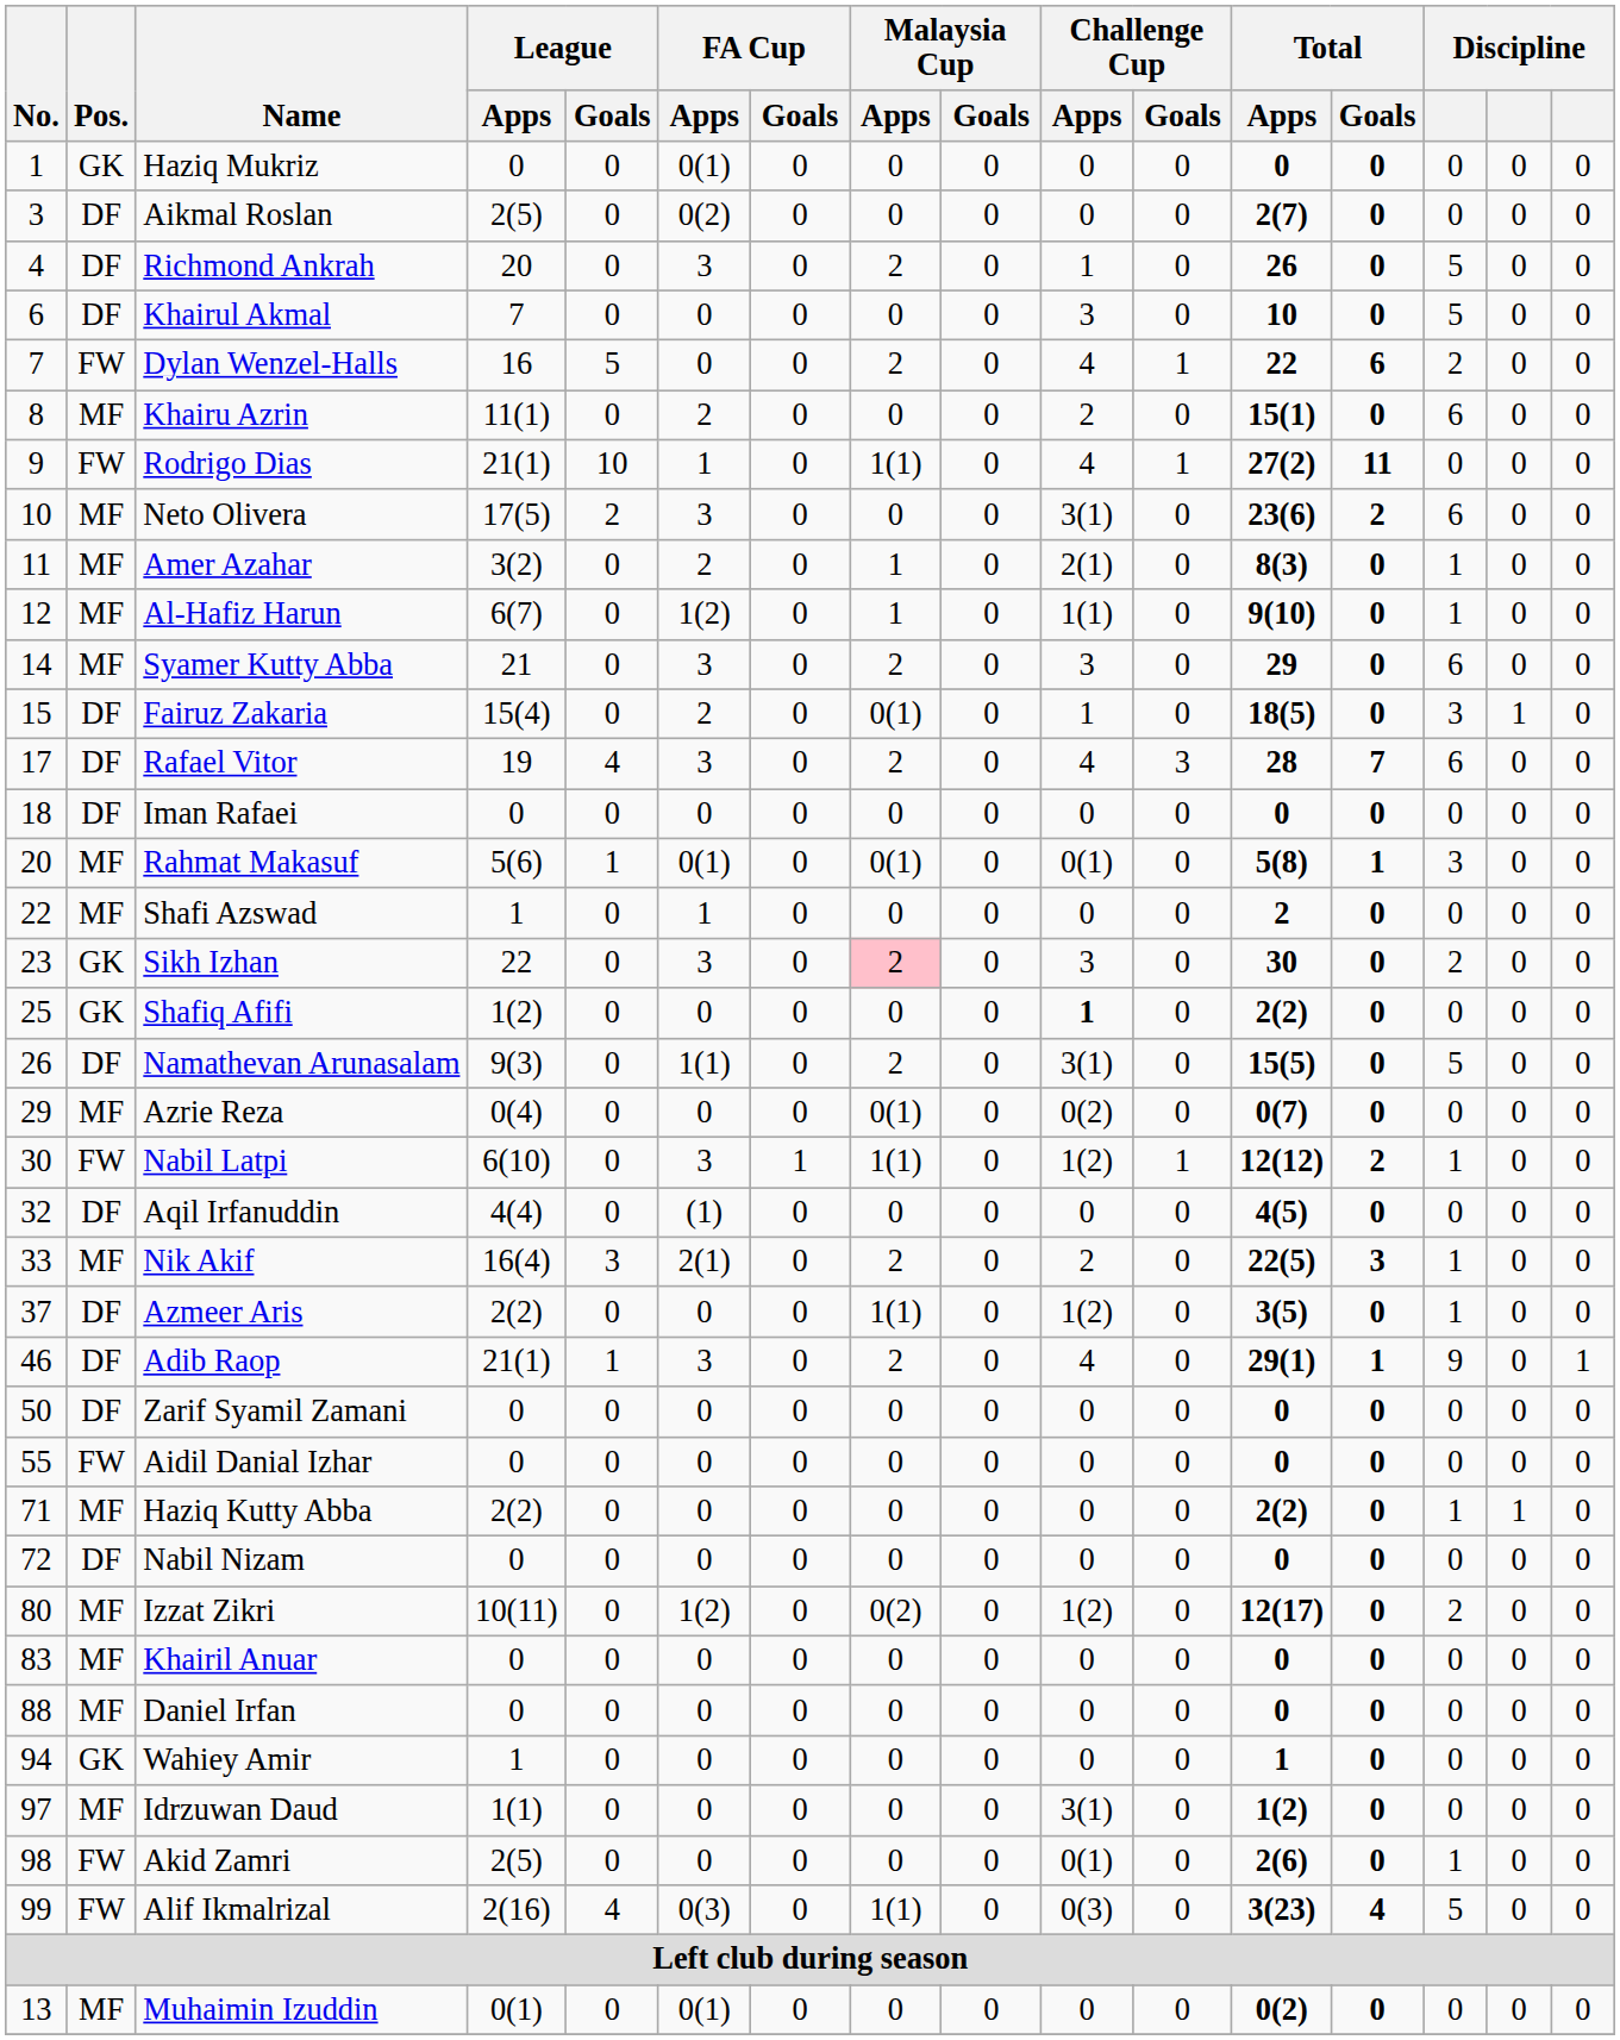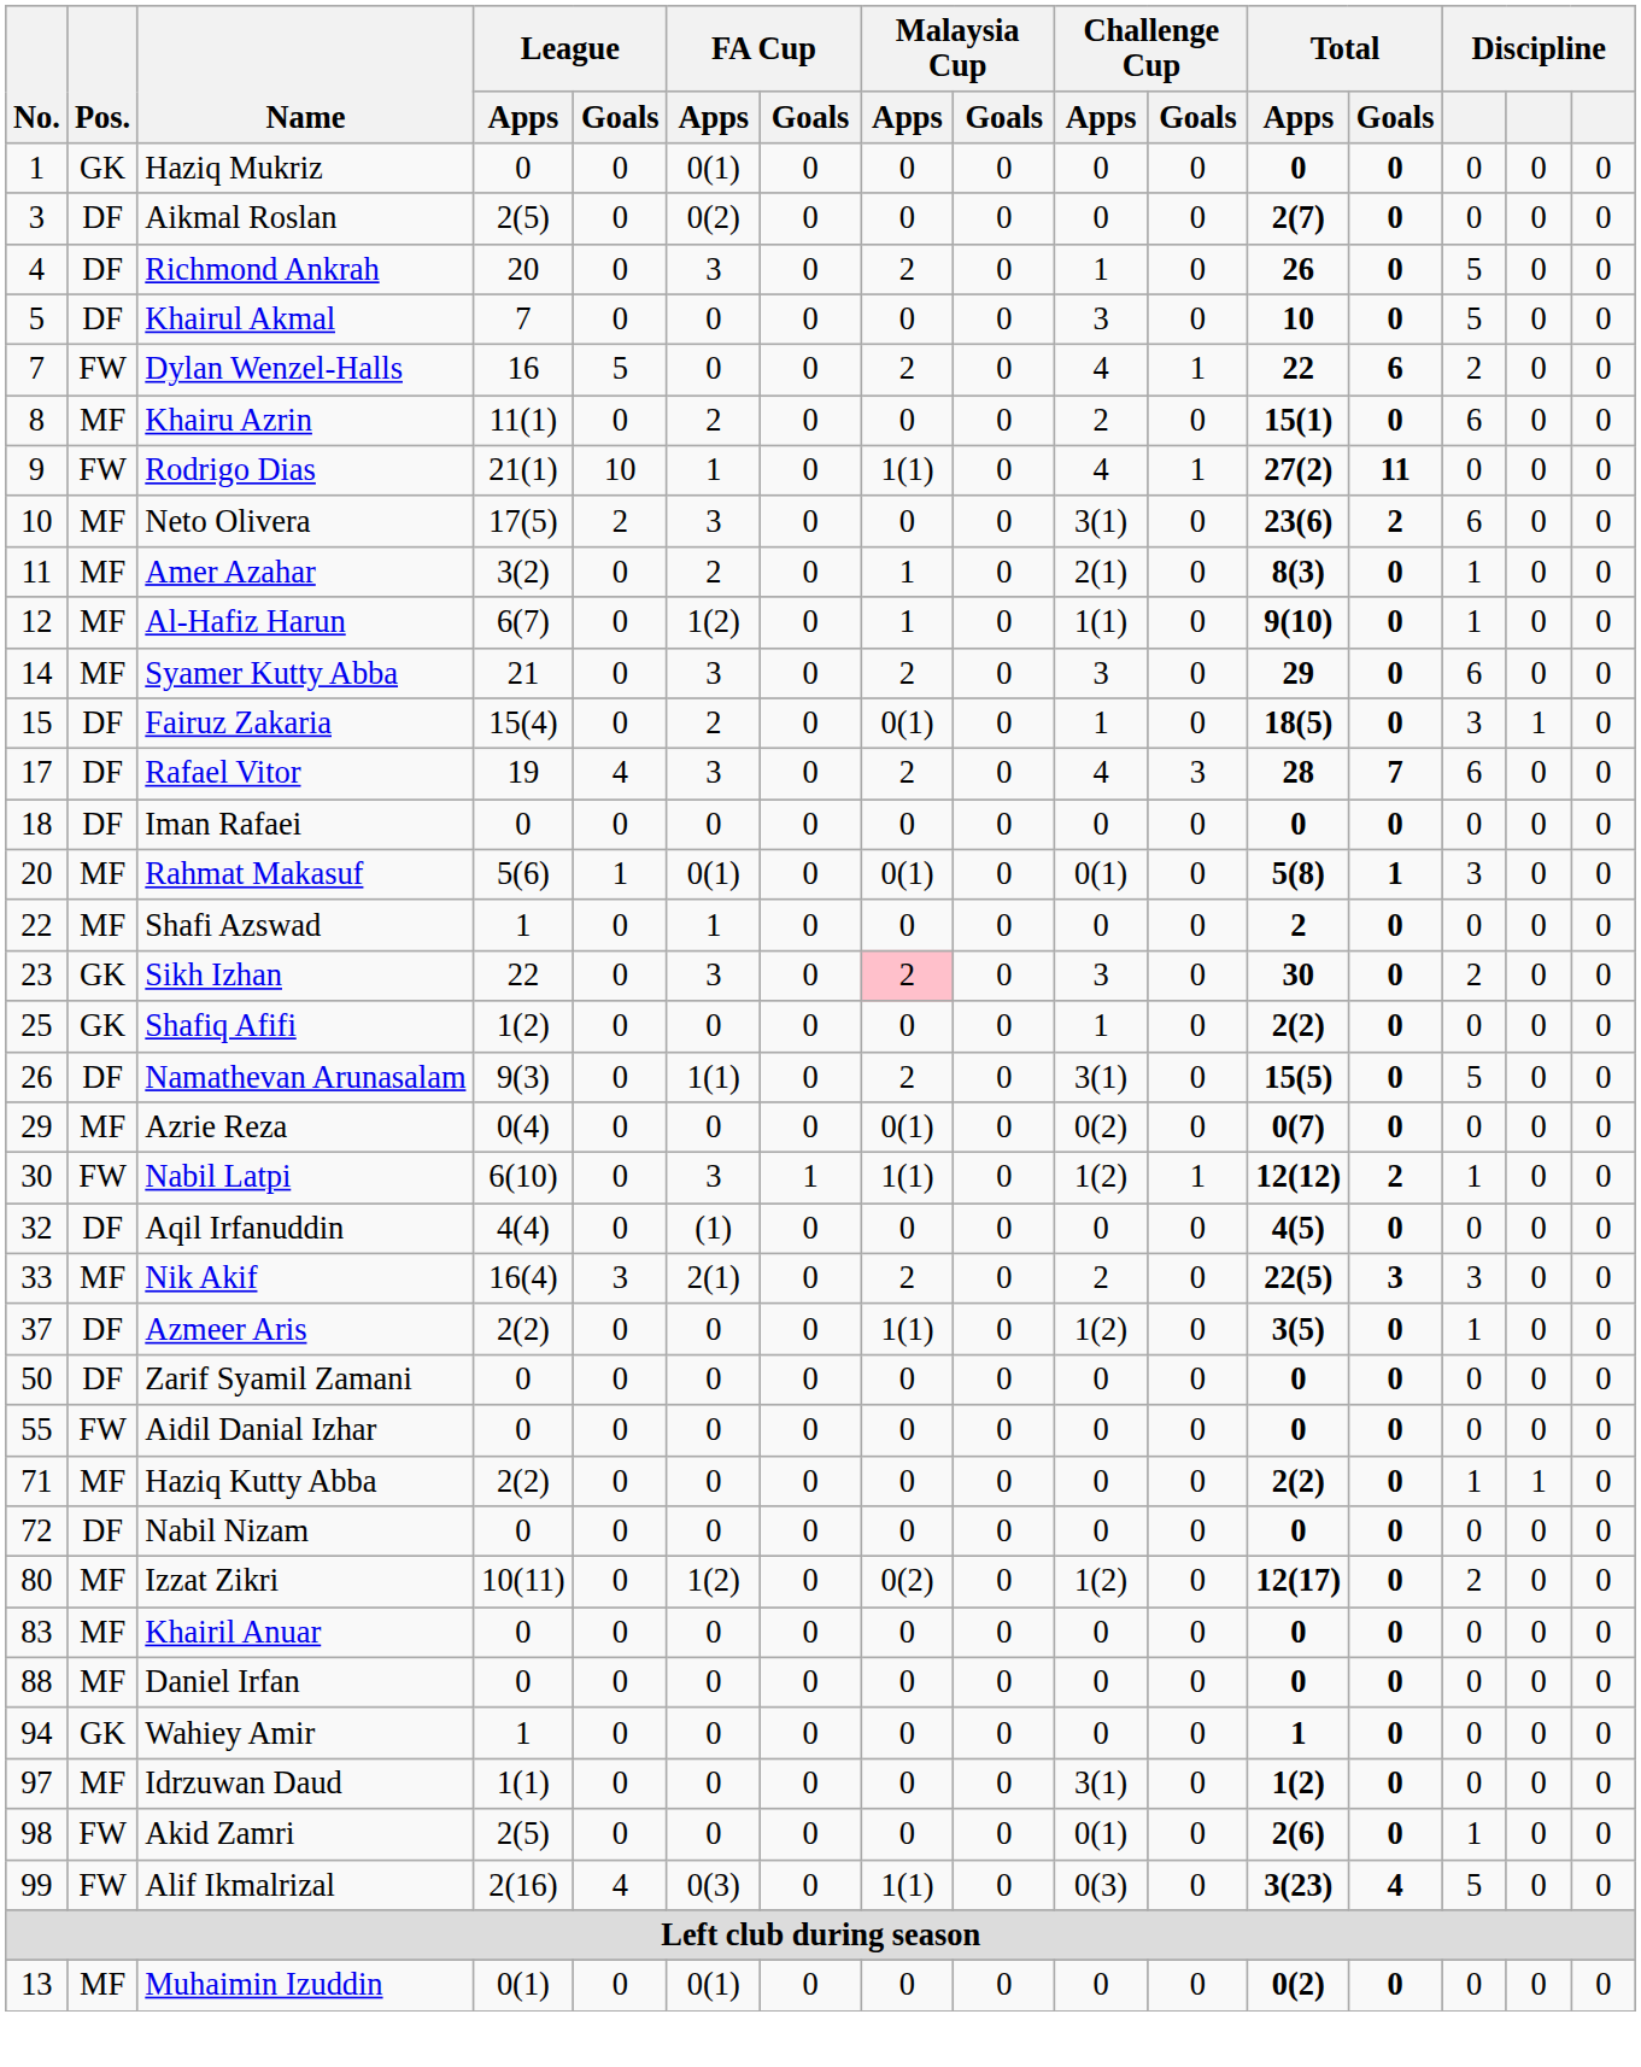Khairul Akmal | No.: 6 -> 5
Shafiq Afifi | Challenge Cup / Apps: bold -> normal
Nik Akif | column 14: 1 -> 3
- row: 46 | DF | Adib Raop | 21(1) | 1 | 3 | 0 | 2 | 0 | 4 | 0 | 29(1) | 1 | 9 | 0 | 1
